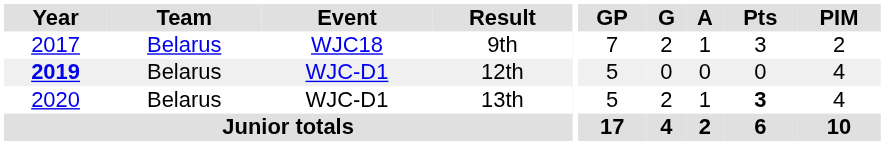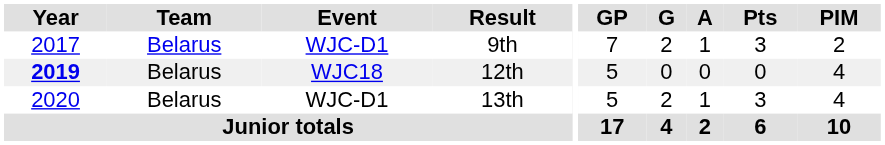9th | Event: WJC18 -> WJC-D1
12th | Event: WJC-D1 -> WJC18
13th | Pts: bold -> normal
